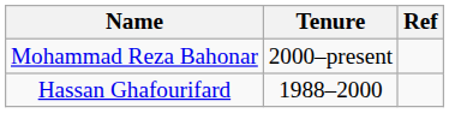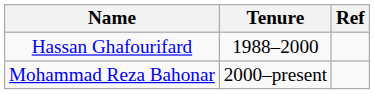rows swapped: Hassan Ghafourifard <-> Mohammad Reza Bahonar
